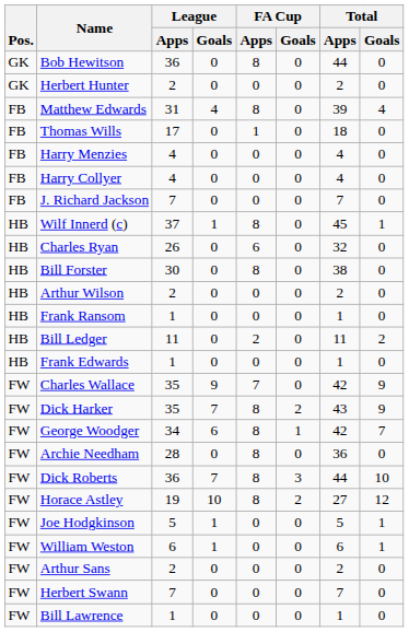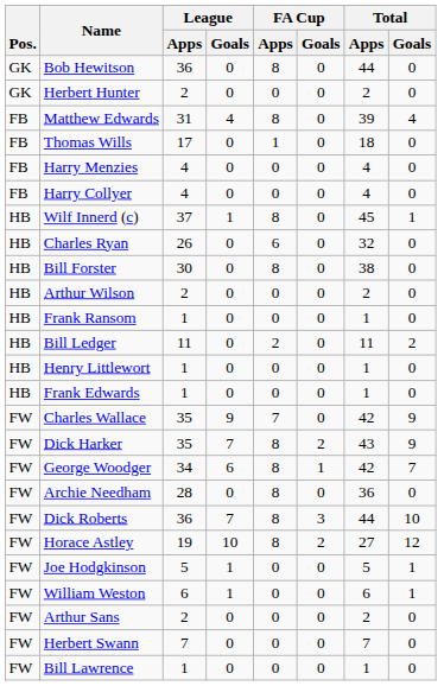- row: FB | J. Richard Jackson | 7 | 0 | 0 | 0 | 7 | 0
+ row: HB | Henry Littlewort | 1 | 0 | 0 | 0 | 1 | 0
